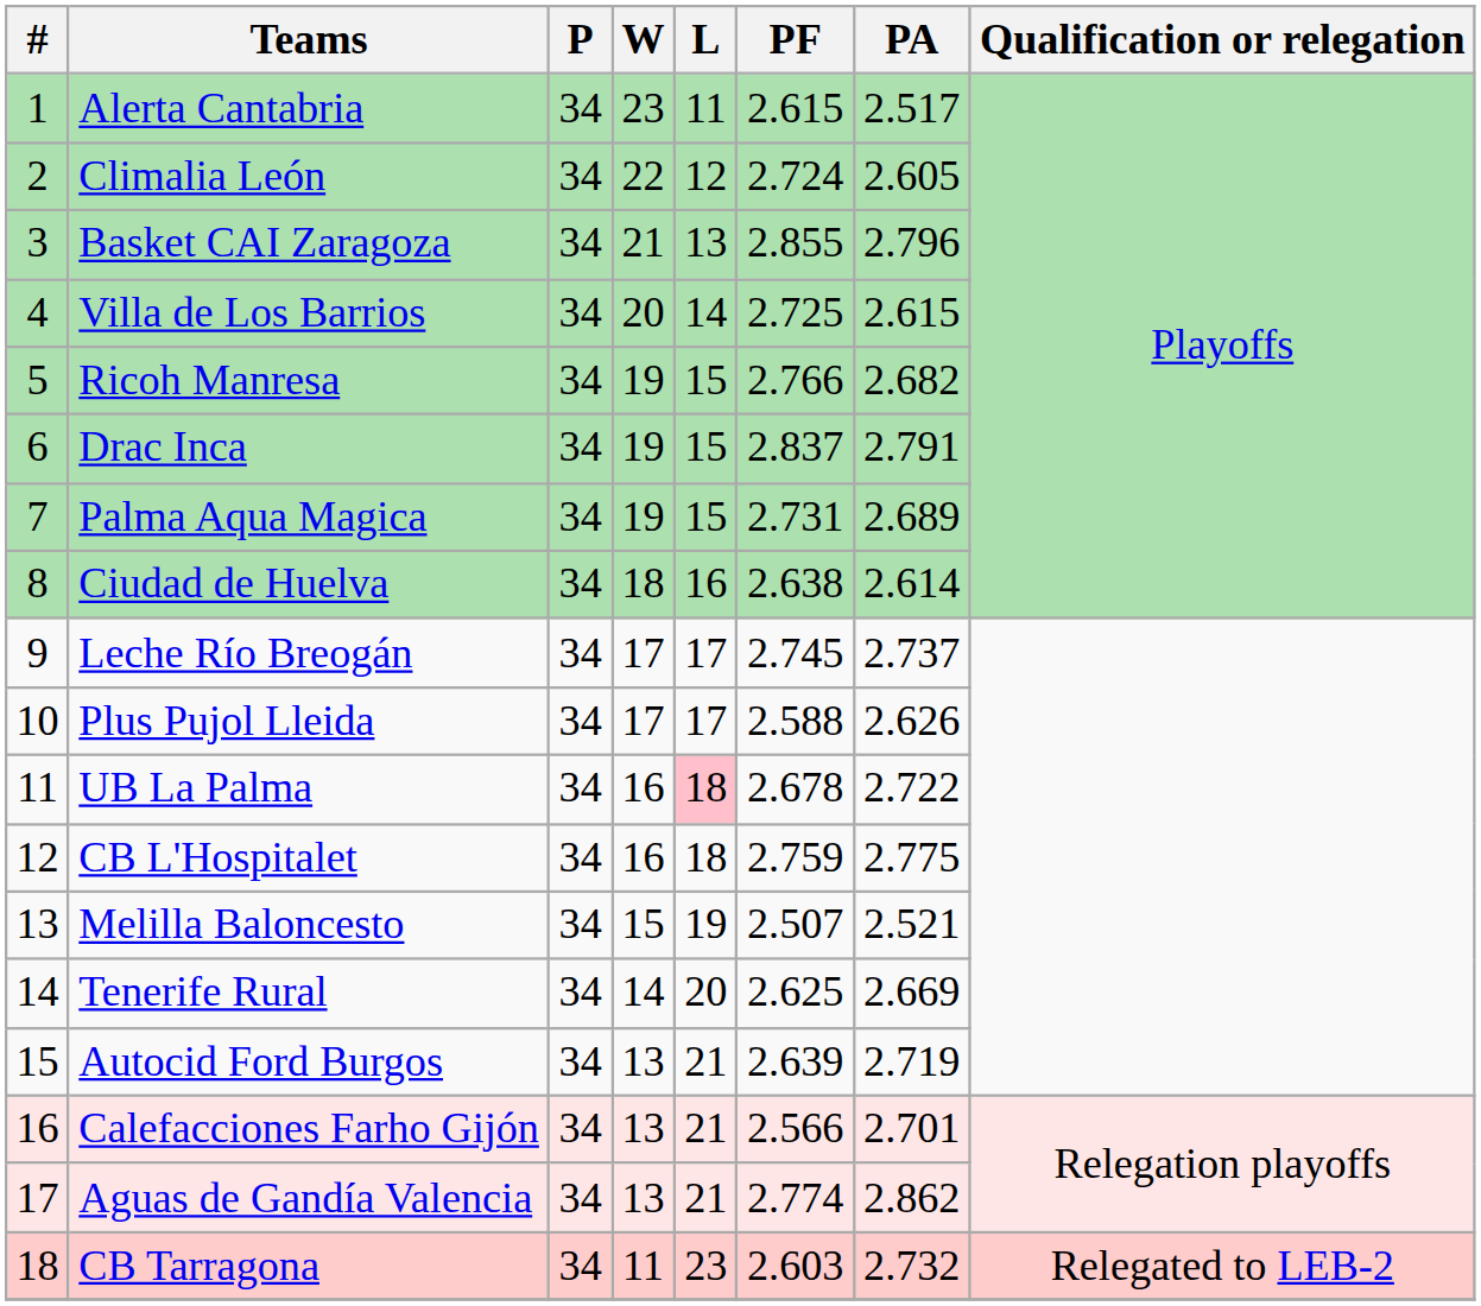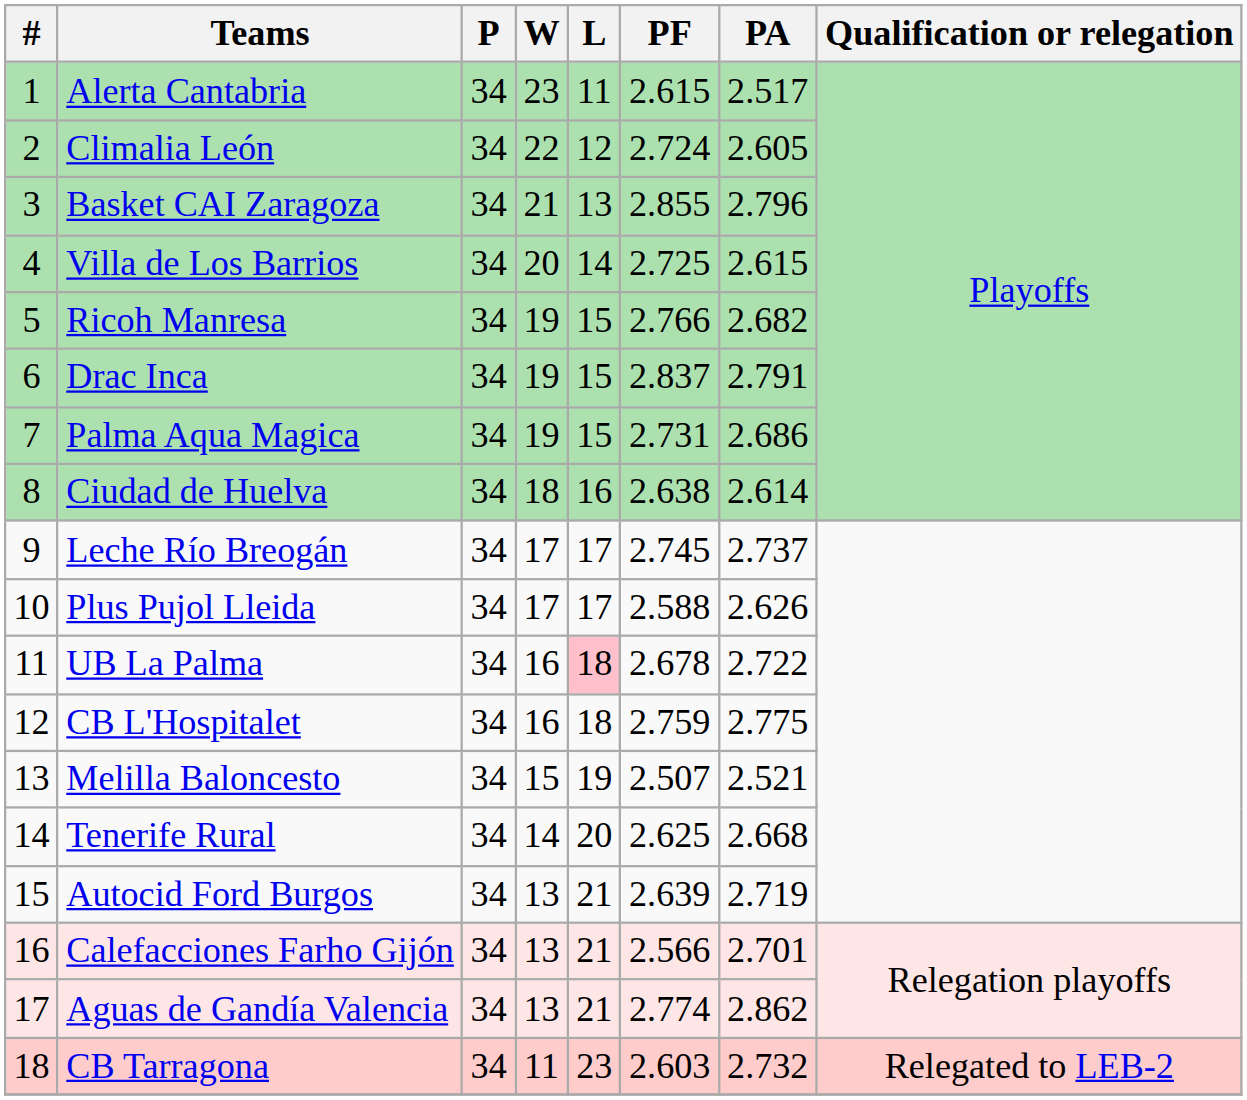Palma Aqua Magica | PA: 2.689 -> 2.686
Tenerife Rural | PA: 2.669 -> 2.668
